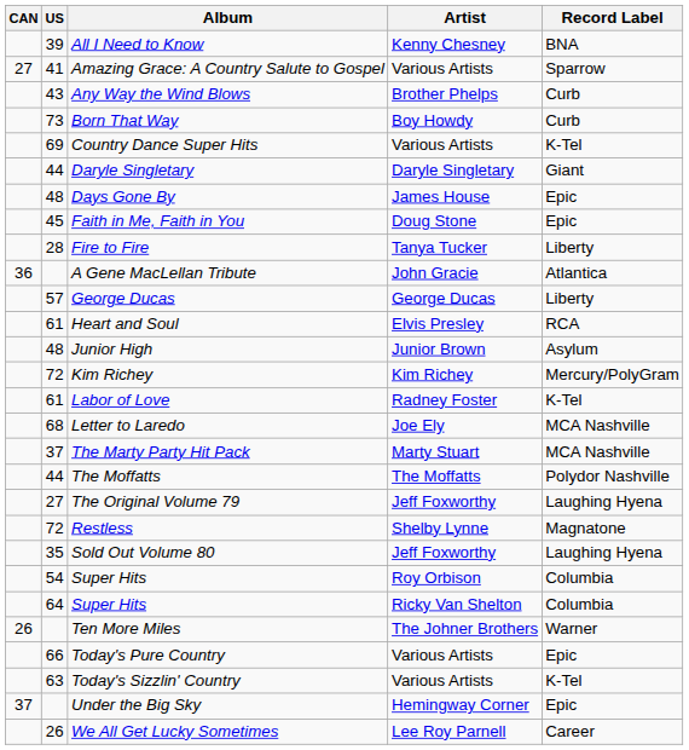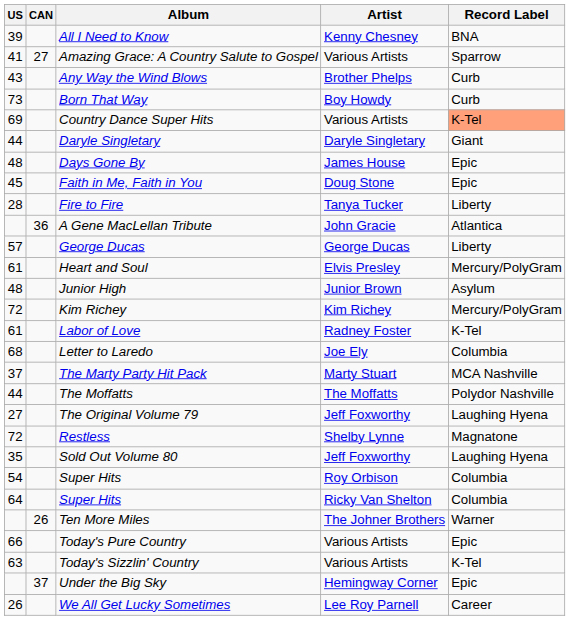columns swapped: US <-> CAN
Country Dance Super Hits | Record Label: no background -> lightsalmon background
Heart and Soul | Record Label: RCA -> Mercury/PolyGram
Letter to Laredo | Record Label: MCA Nashville -> Columbia
